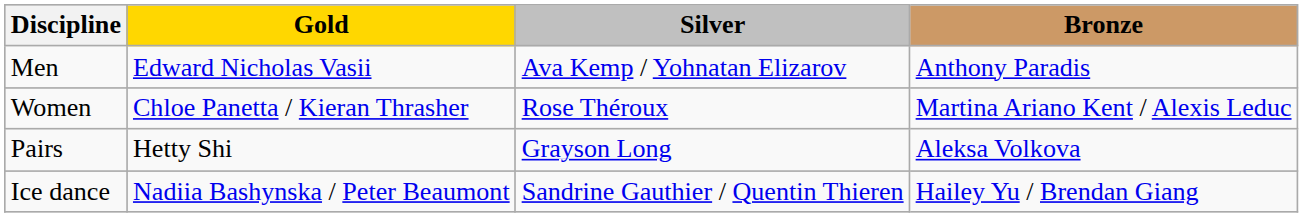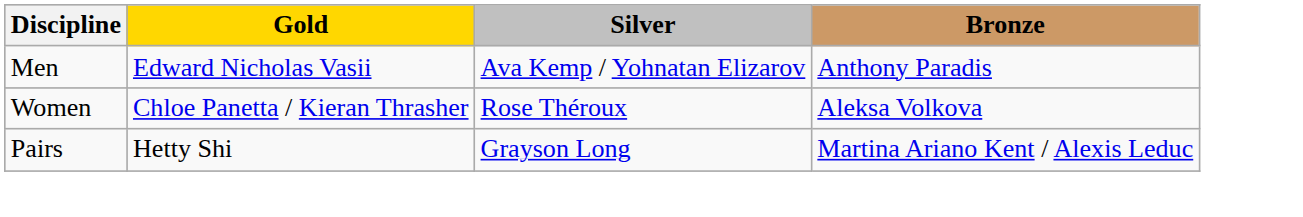Women | Bronze: Martina Ariano Kent / Alexis Leduc -> Aleksa Volkova
Pairs | Bronze: Aleksa Volkova -> Martina Ariano Kent / Alexis Leduc
- row: Ice dance | Nadiia Bashynska / Peter Beaumont | Sandrine Gauthier / Quentin Thieren | Hailey Yu / Brendan Giang
